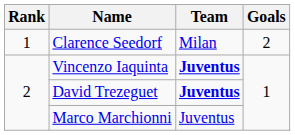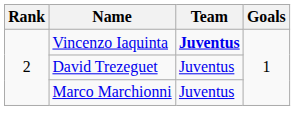- row: 1 | Clarence Seedorf | Milan | 2
David Trezeguet | Team: bold -> normal
